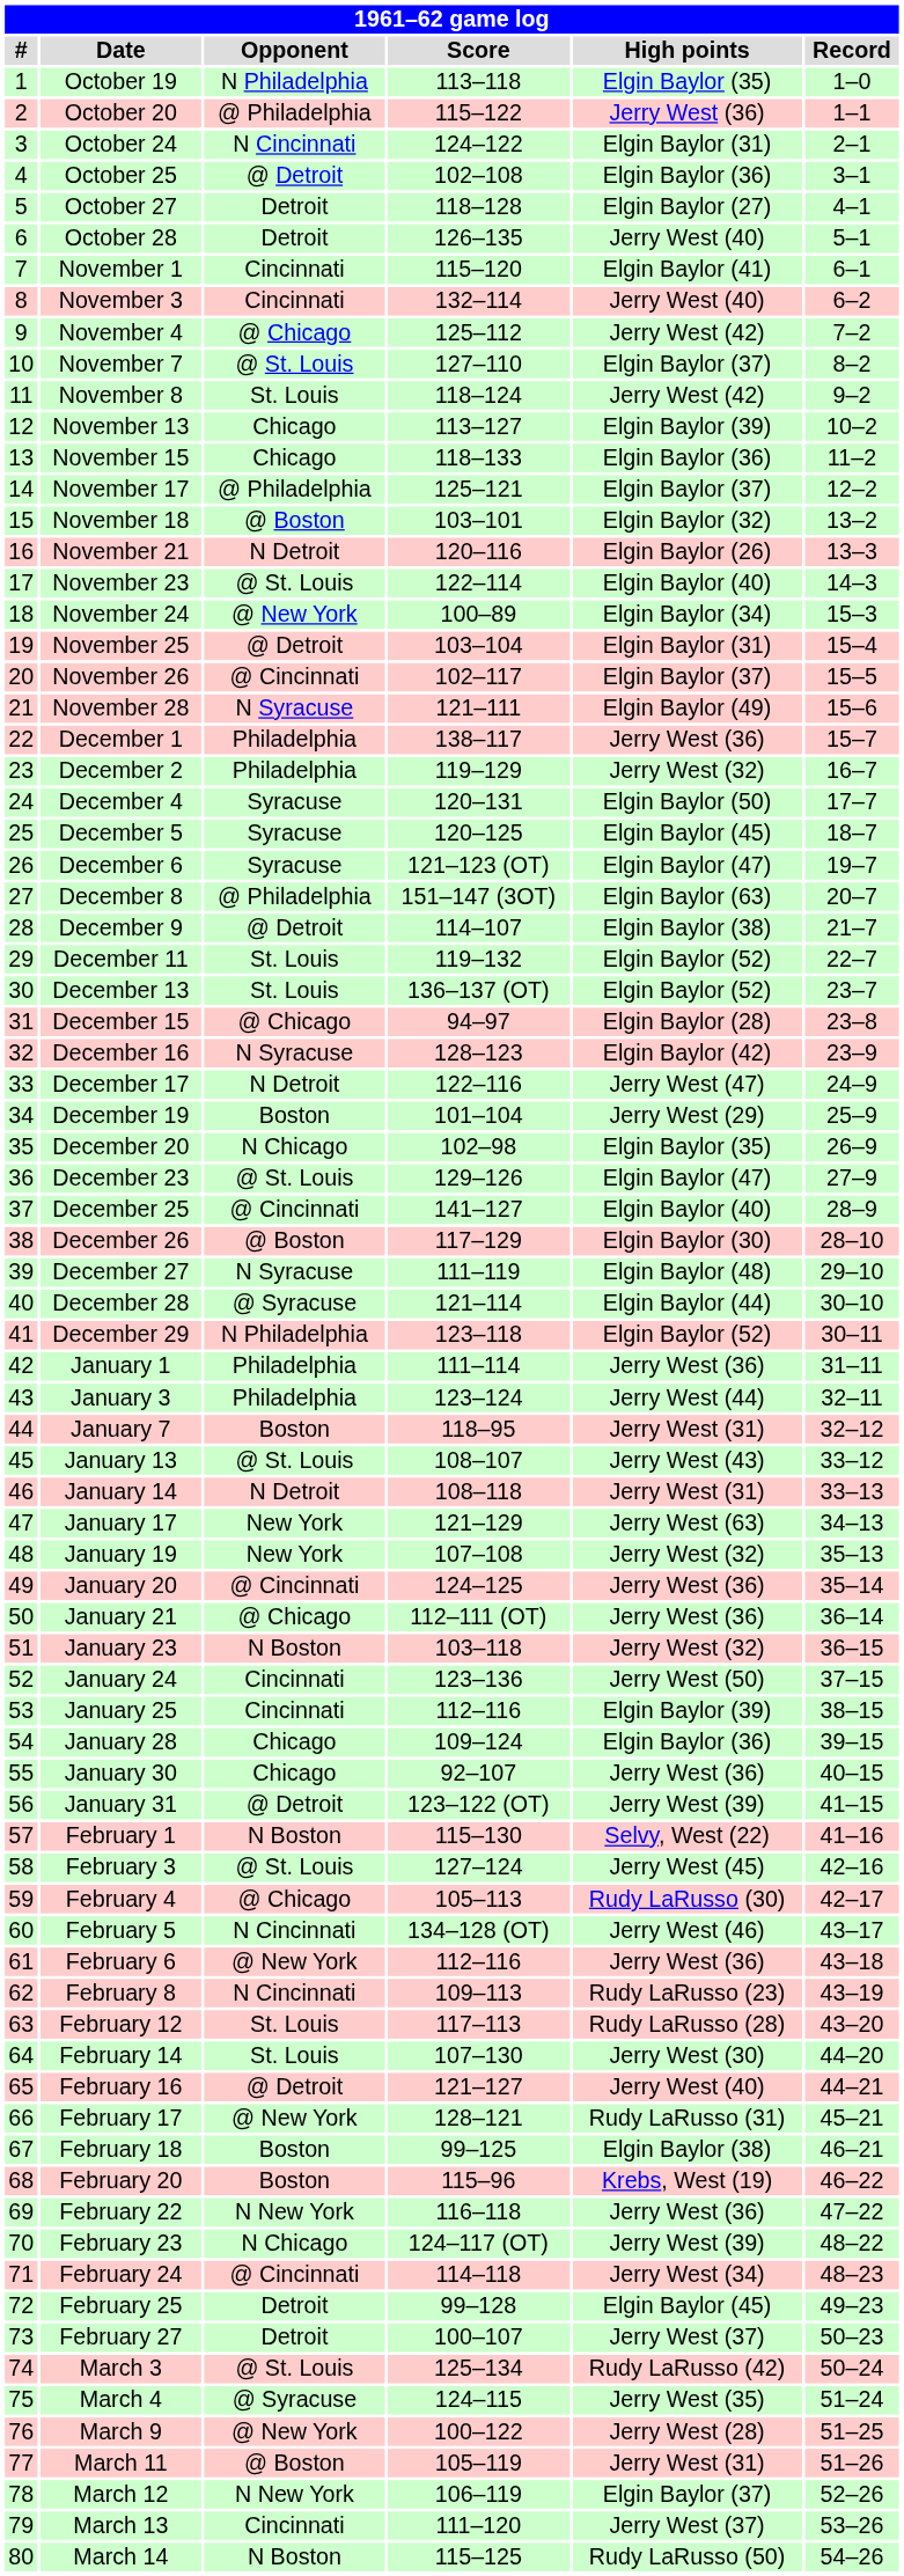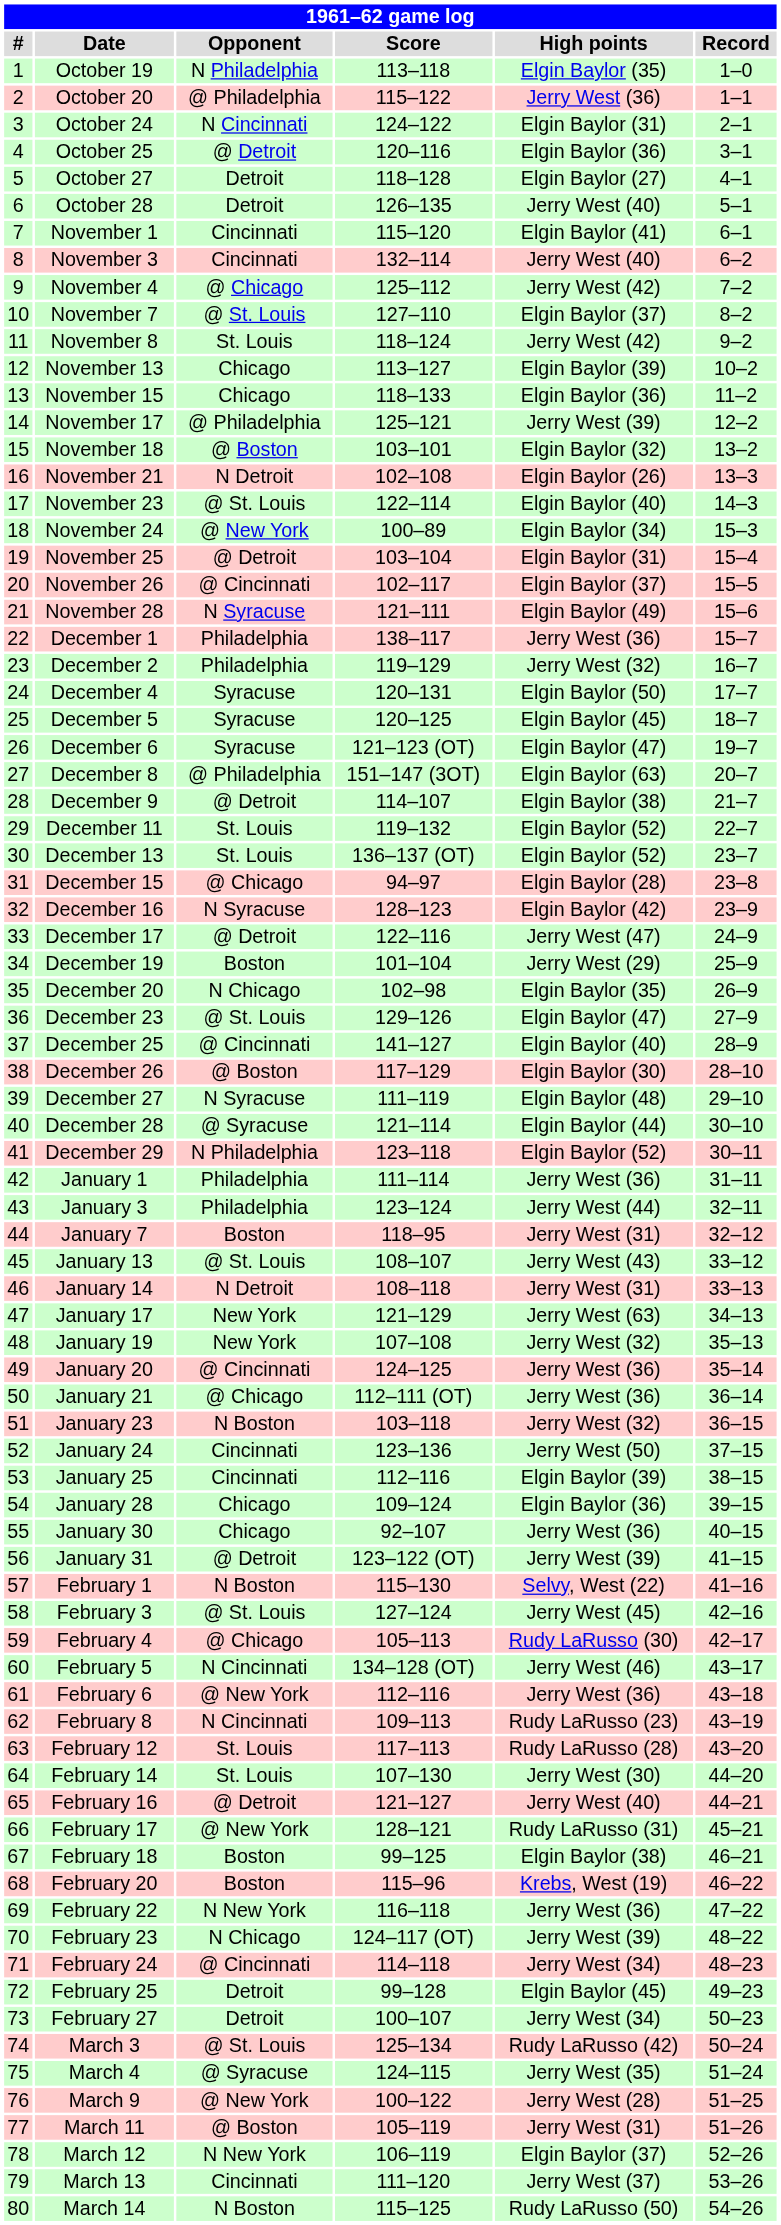October 25 | Score: 102–108 -> 120–116
November 17 | High points: Elgin Baylor (37) -> Jerry West (39)
November 21 | Score: 120–116 -> 102–108
December 17 | Opponent: N Detroit -> @ Detroit
February 27 | High points: Jerry West (37) -> Jerry West (34)
